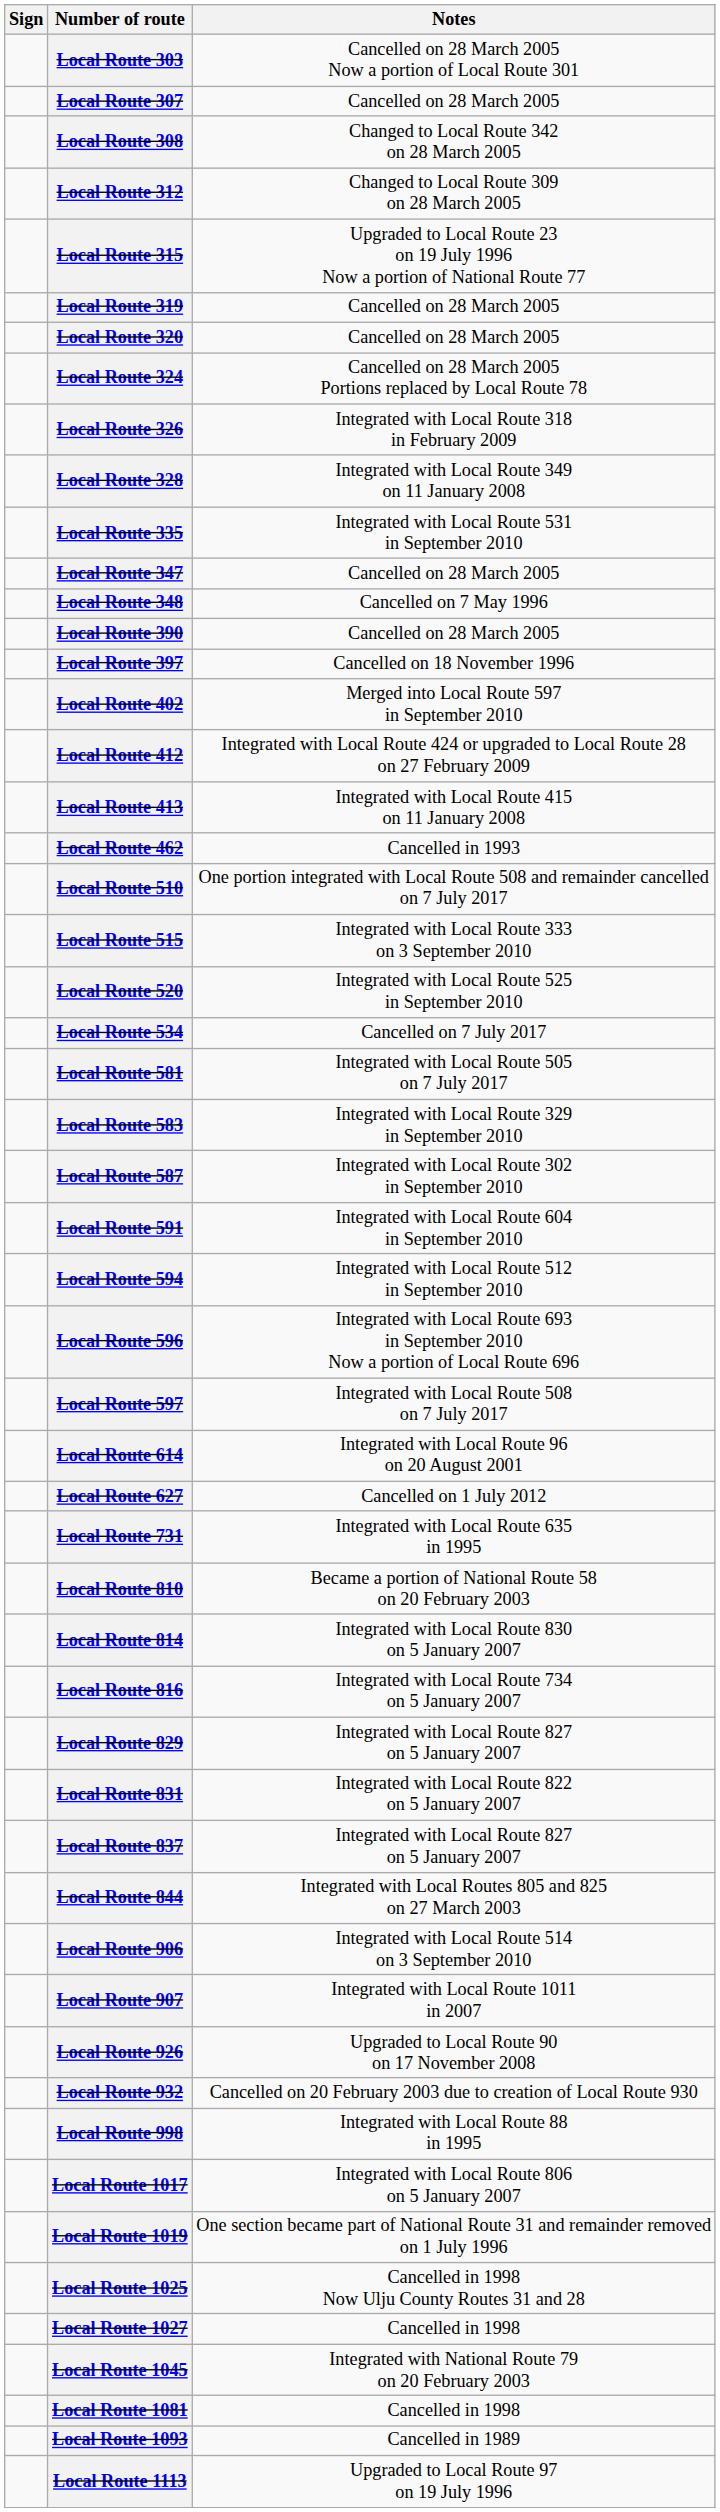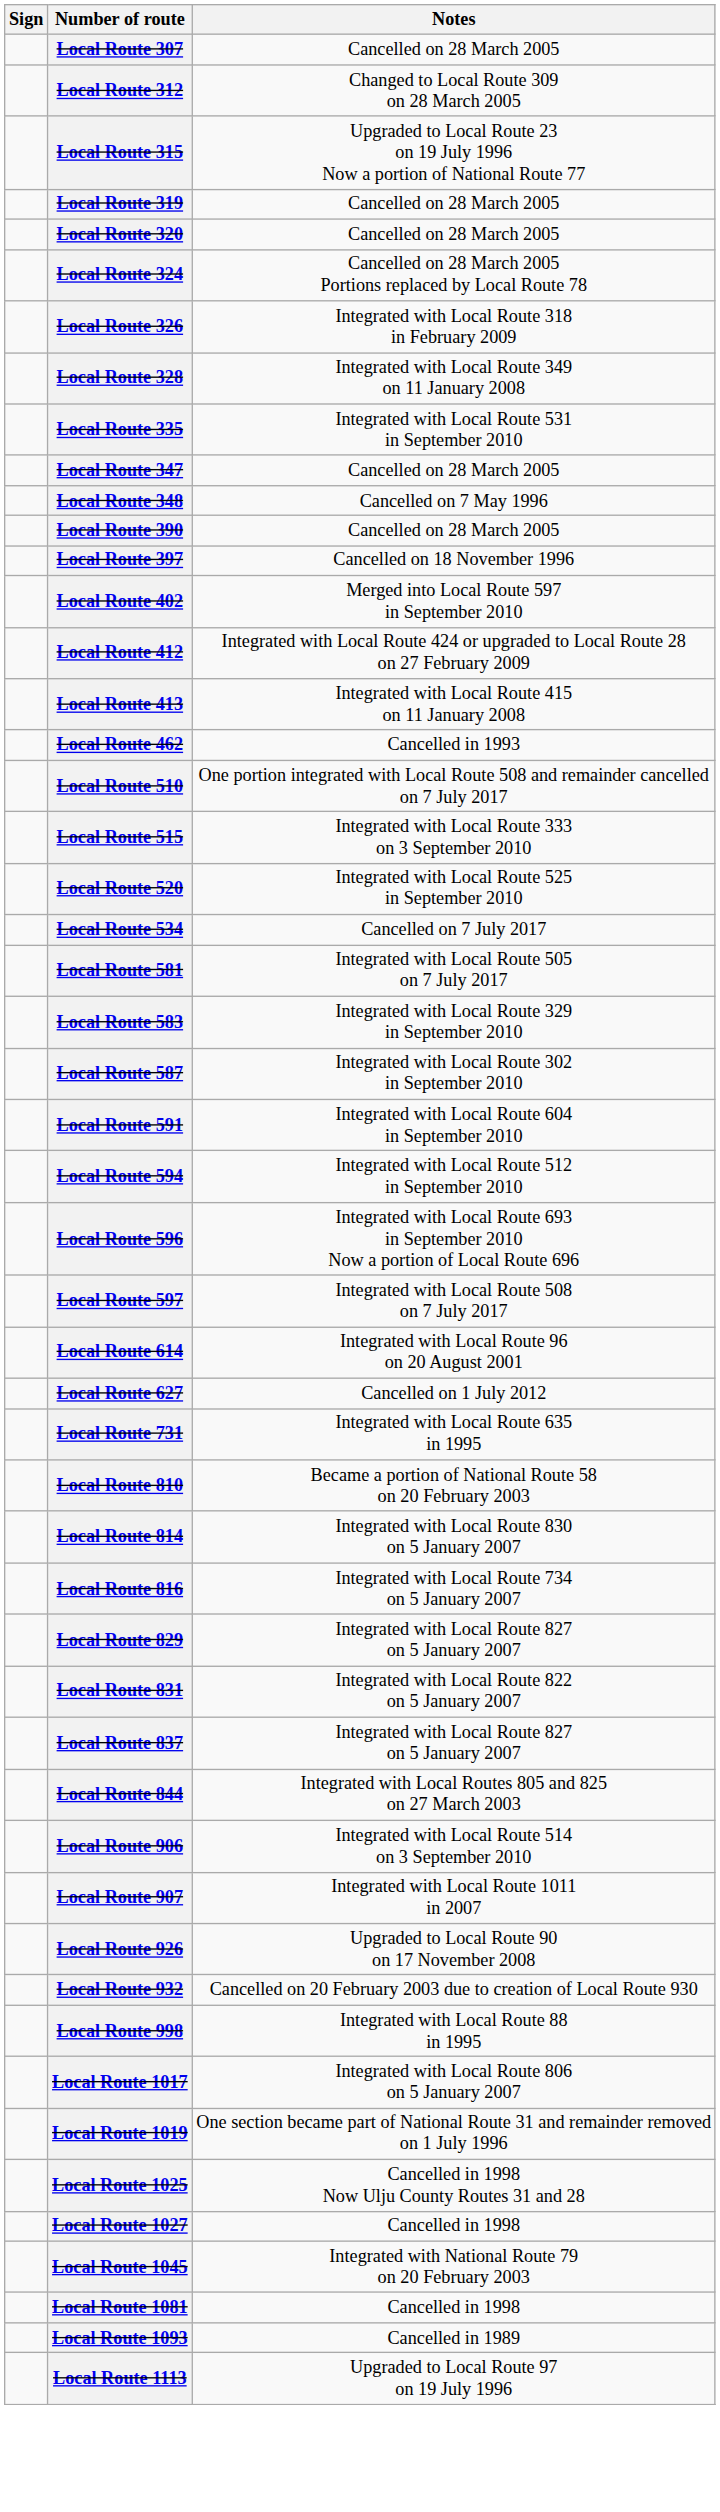- row: Local Route 303 | Cancelled on 28 March 2005 Now a portion of Local Route 301
- row: Local Route 308 | Changed to Local Route 342 on 28 March 2005
